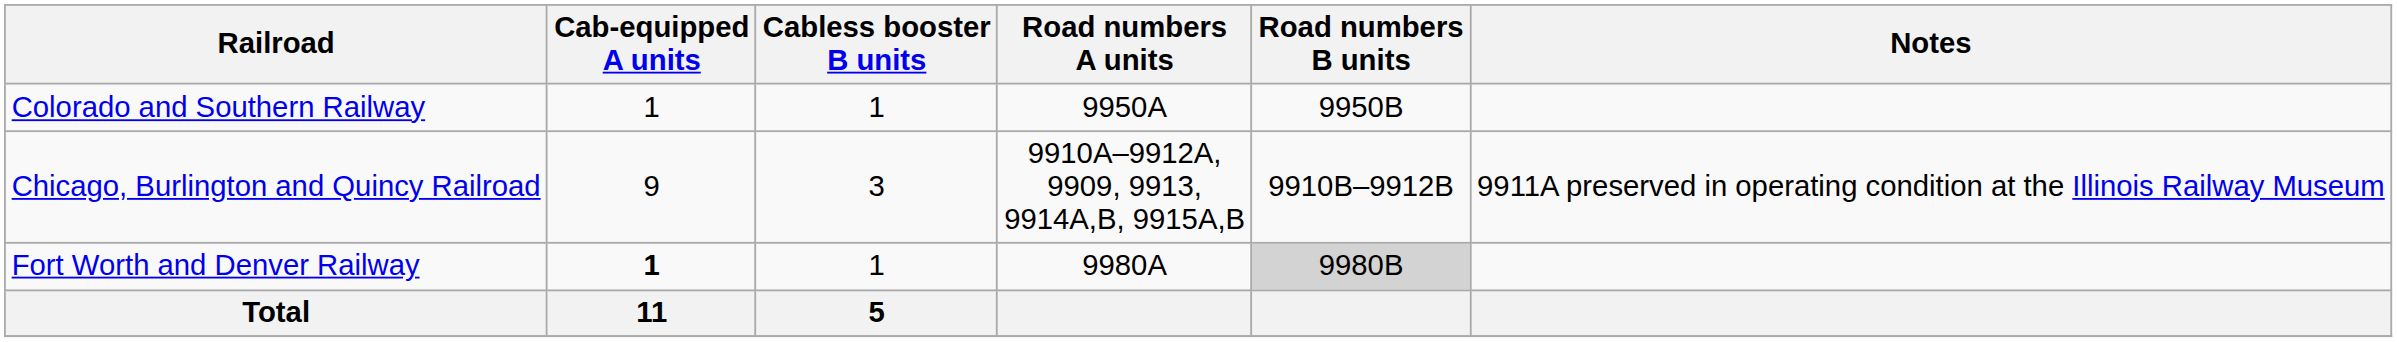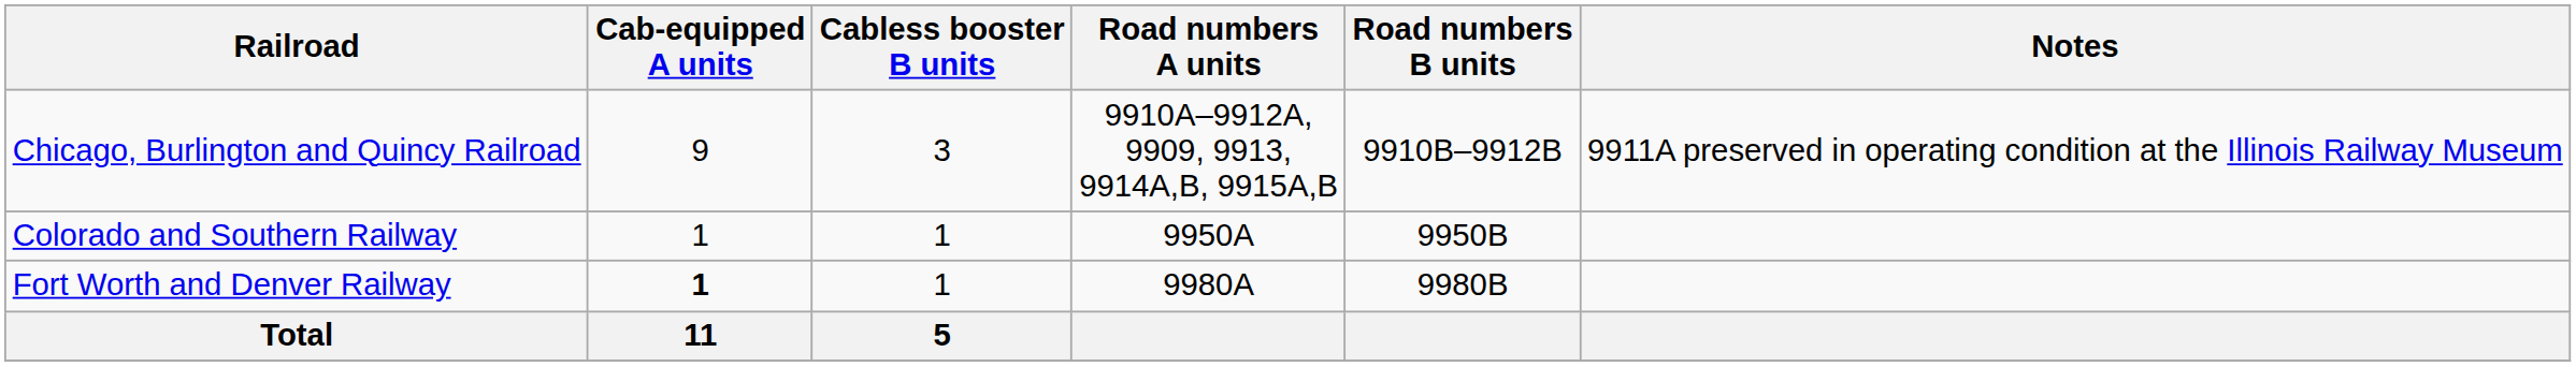rows swapped: Chicago, Burlington and Quincy Railroad <-> Colorado and Southern Railway
Fort Worth and Denver Railway | Road numbers B units: lightgrey background -> no background
